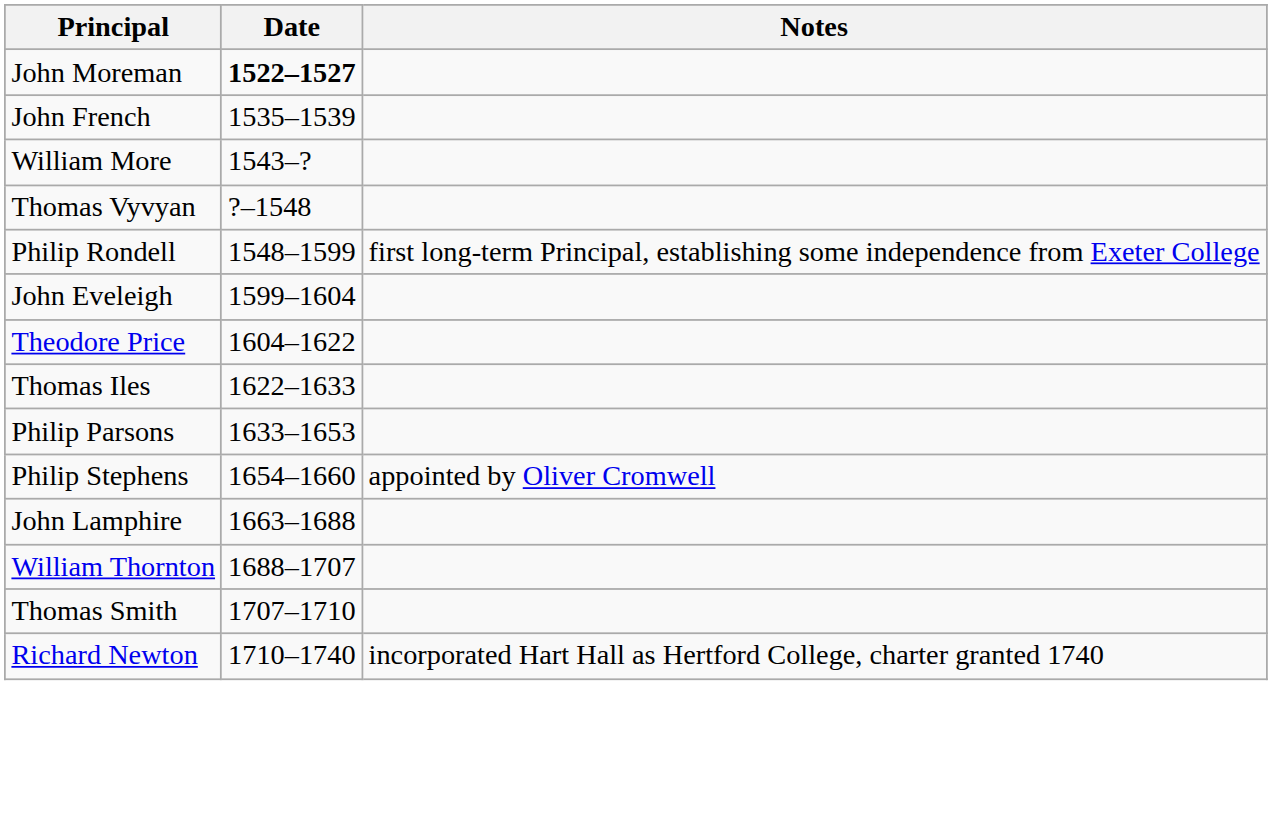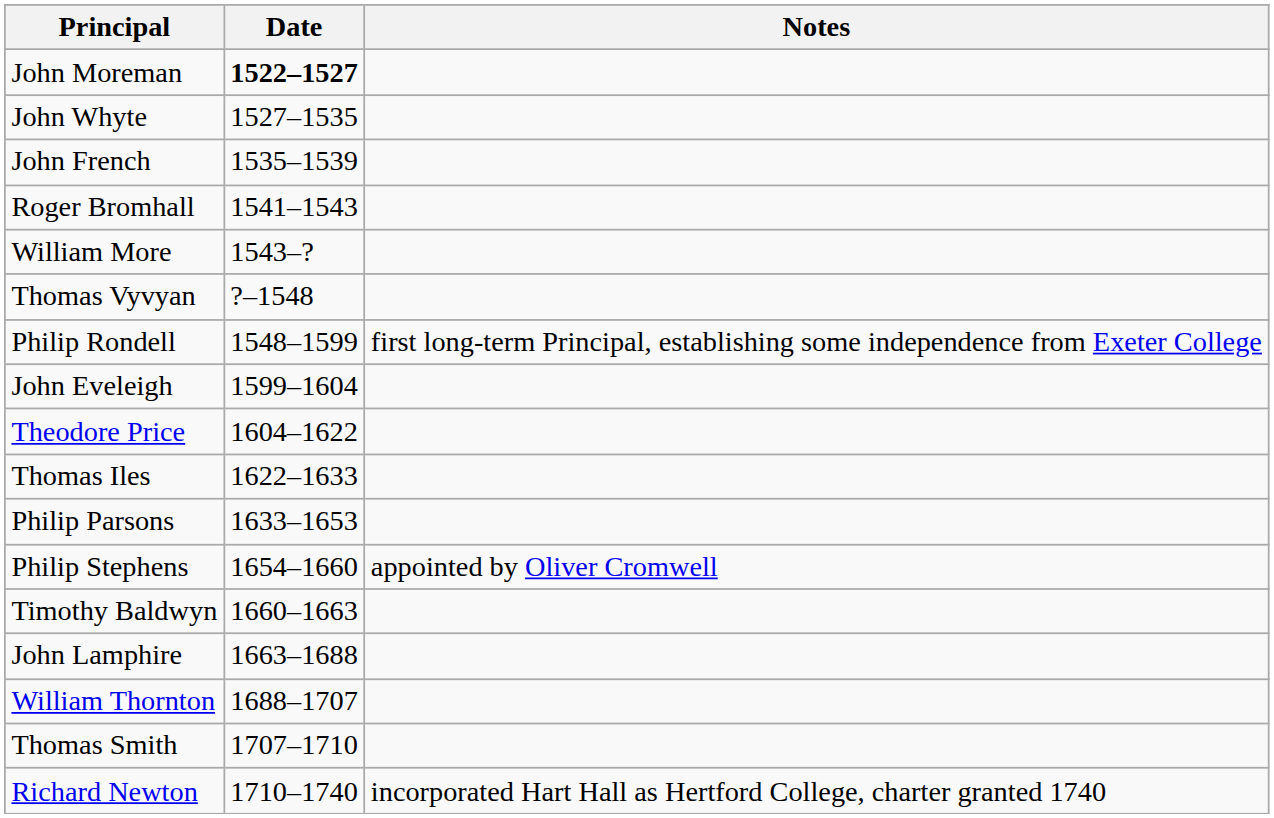+ row: John Whyte | 1527–1535
+ row: Roger Bromhall | 1541–1543
+ row: Timothy Baldwyn | 1660–1663
